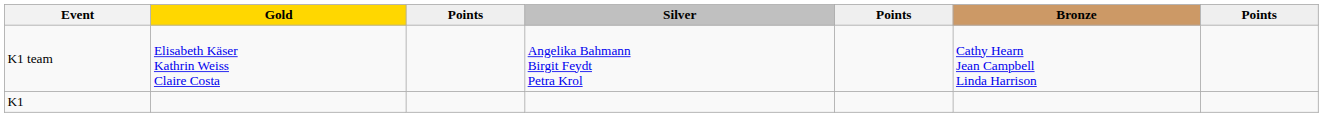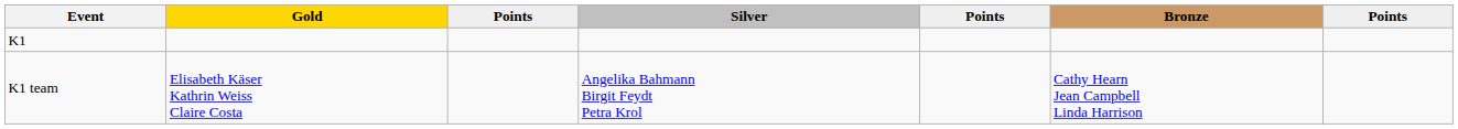rows swapped: K1 <-> K1 team
